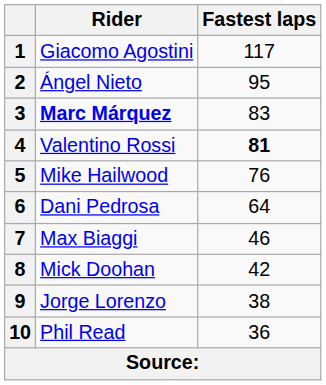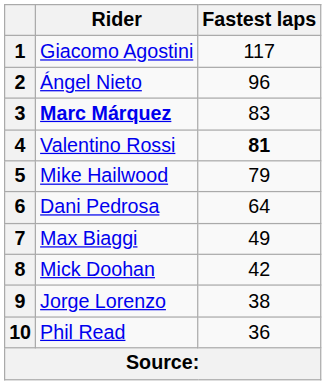2 | Fastest laps: 95 -> 96
5 | Fastest laps: 76 -> 79
7 | Fastest laps: 46 -> 49
